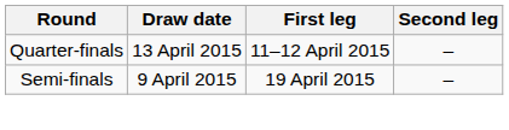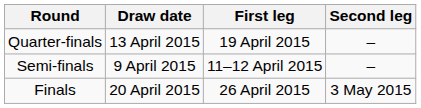Quarter-finals | First leg: 11–12 April 2015 -> 19 April 2015
Semi-finals | First leg: 19 April 2015 -> 11–12 April 2015
+ row: Finals | 20 April 2015 | 26 April 2015 | 3 May 2015
